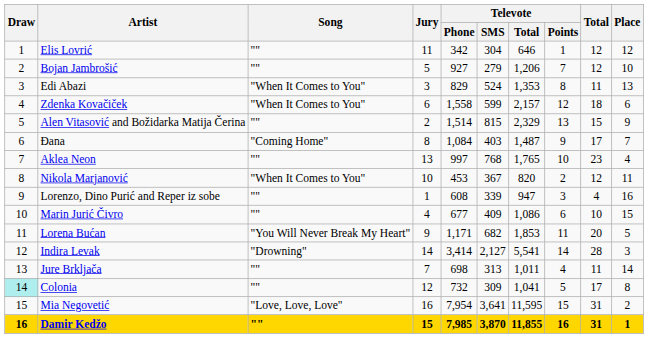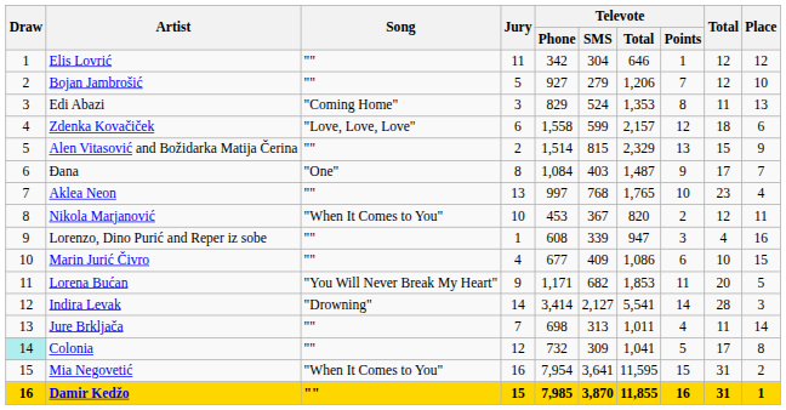Edi Abazi | Song: "When It Comes to You" -> "Coming Home"
Zdenka Kovačiček | Song: "When It Comes to You" -> "Love, Love, Love"
Đana | Song: "Coming Home" -> "One"
Mia Negovetić | Song: "Love, Love, Love" -> "When It Comes to You"
